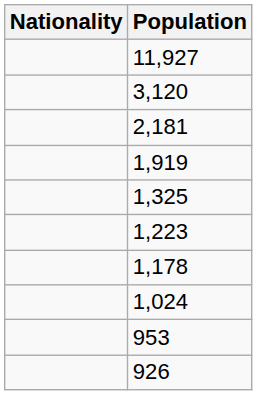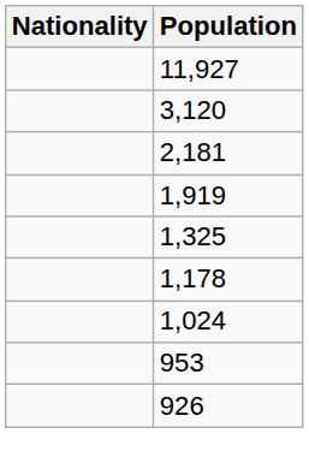- row: 1,223
